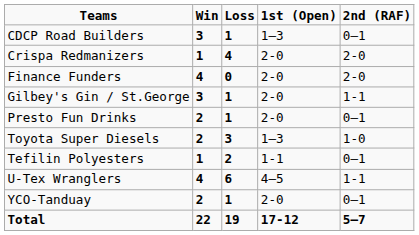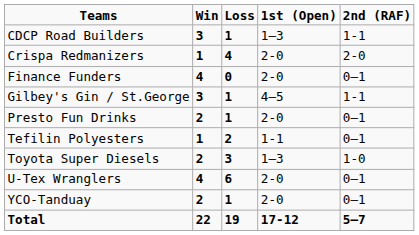CDCP Road Builders | 2nd (RAF): 0–1 -> 1-1
Finance Funders | 2nd (RAF): 2-0 -> 0–1
Gilbey's Gin / St.George | 1st (Open): 2-0 -> 4–5
rows swapped: Tefilin Polyesters <-> Toyota Super Diesels
U-Tex Wranglers | 1st (Open): 4–5 -> 2-0
U-Tex Wranglers | 2nd (RAF): 1-1 -> 0–1
